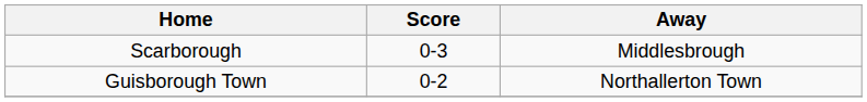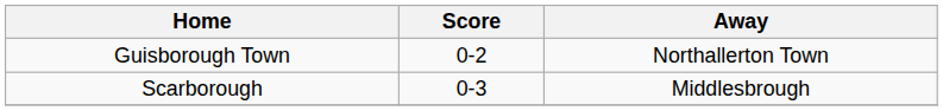rows swapped: Guisborough Town <-> Scarborough
